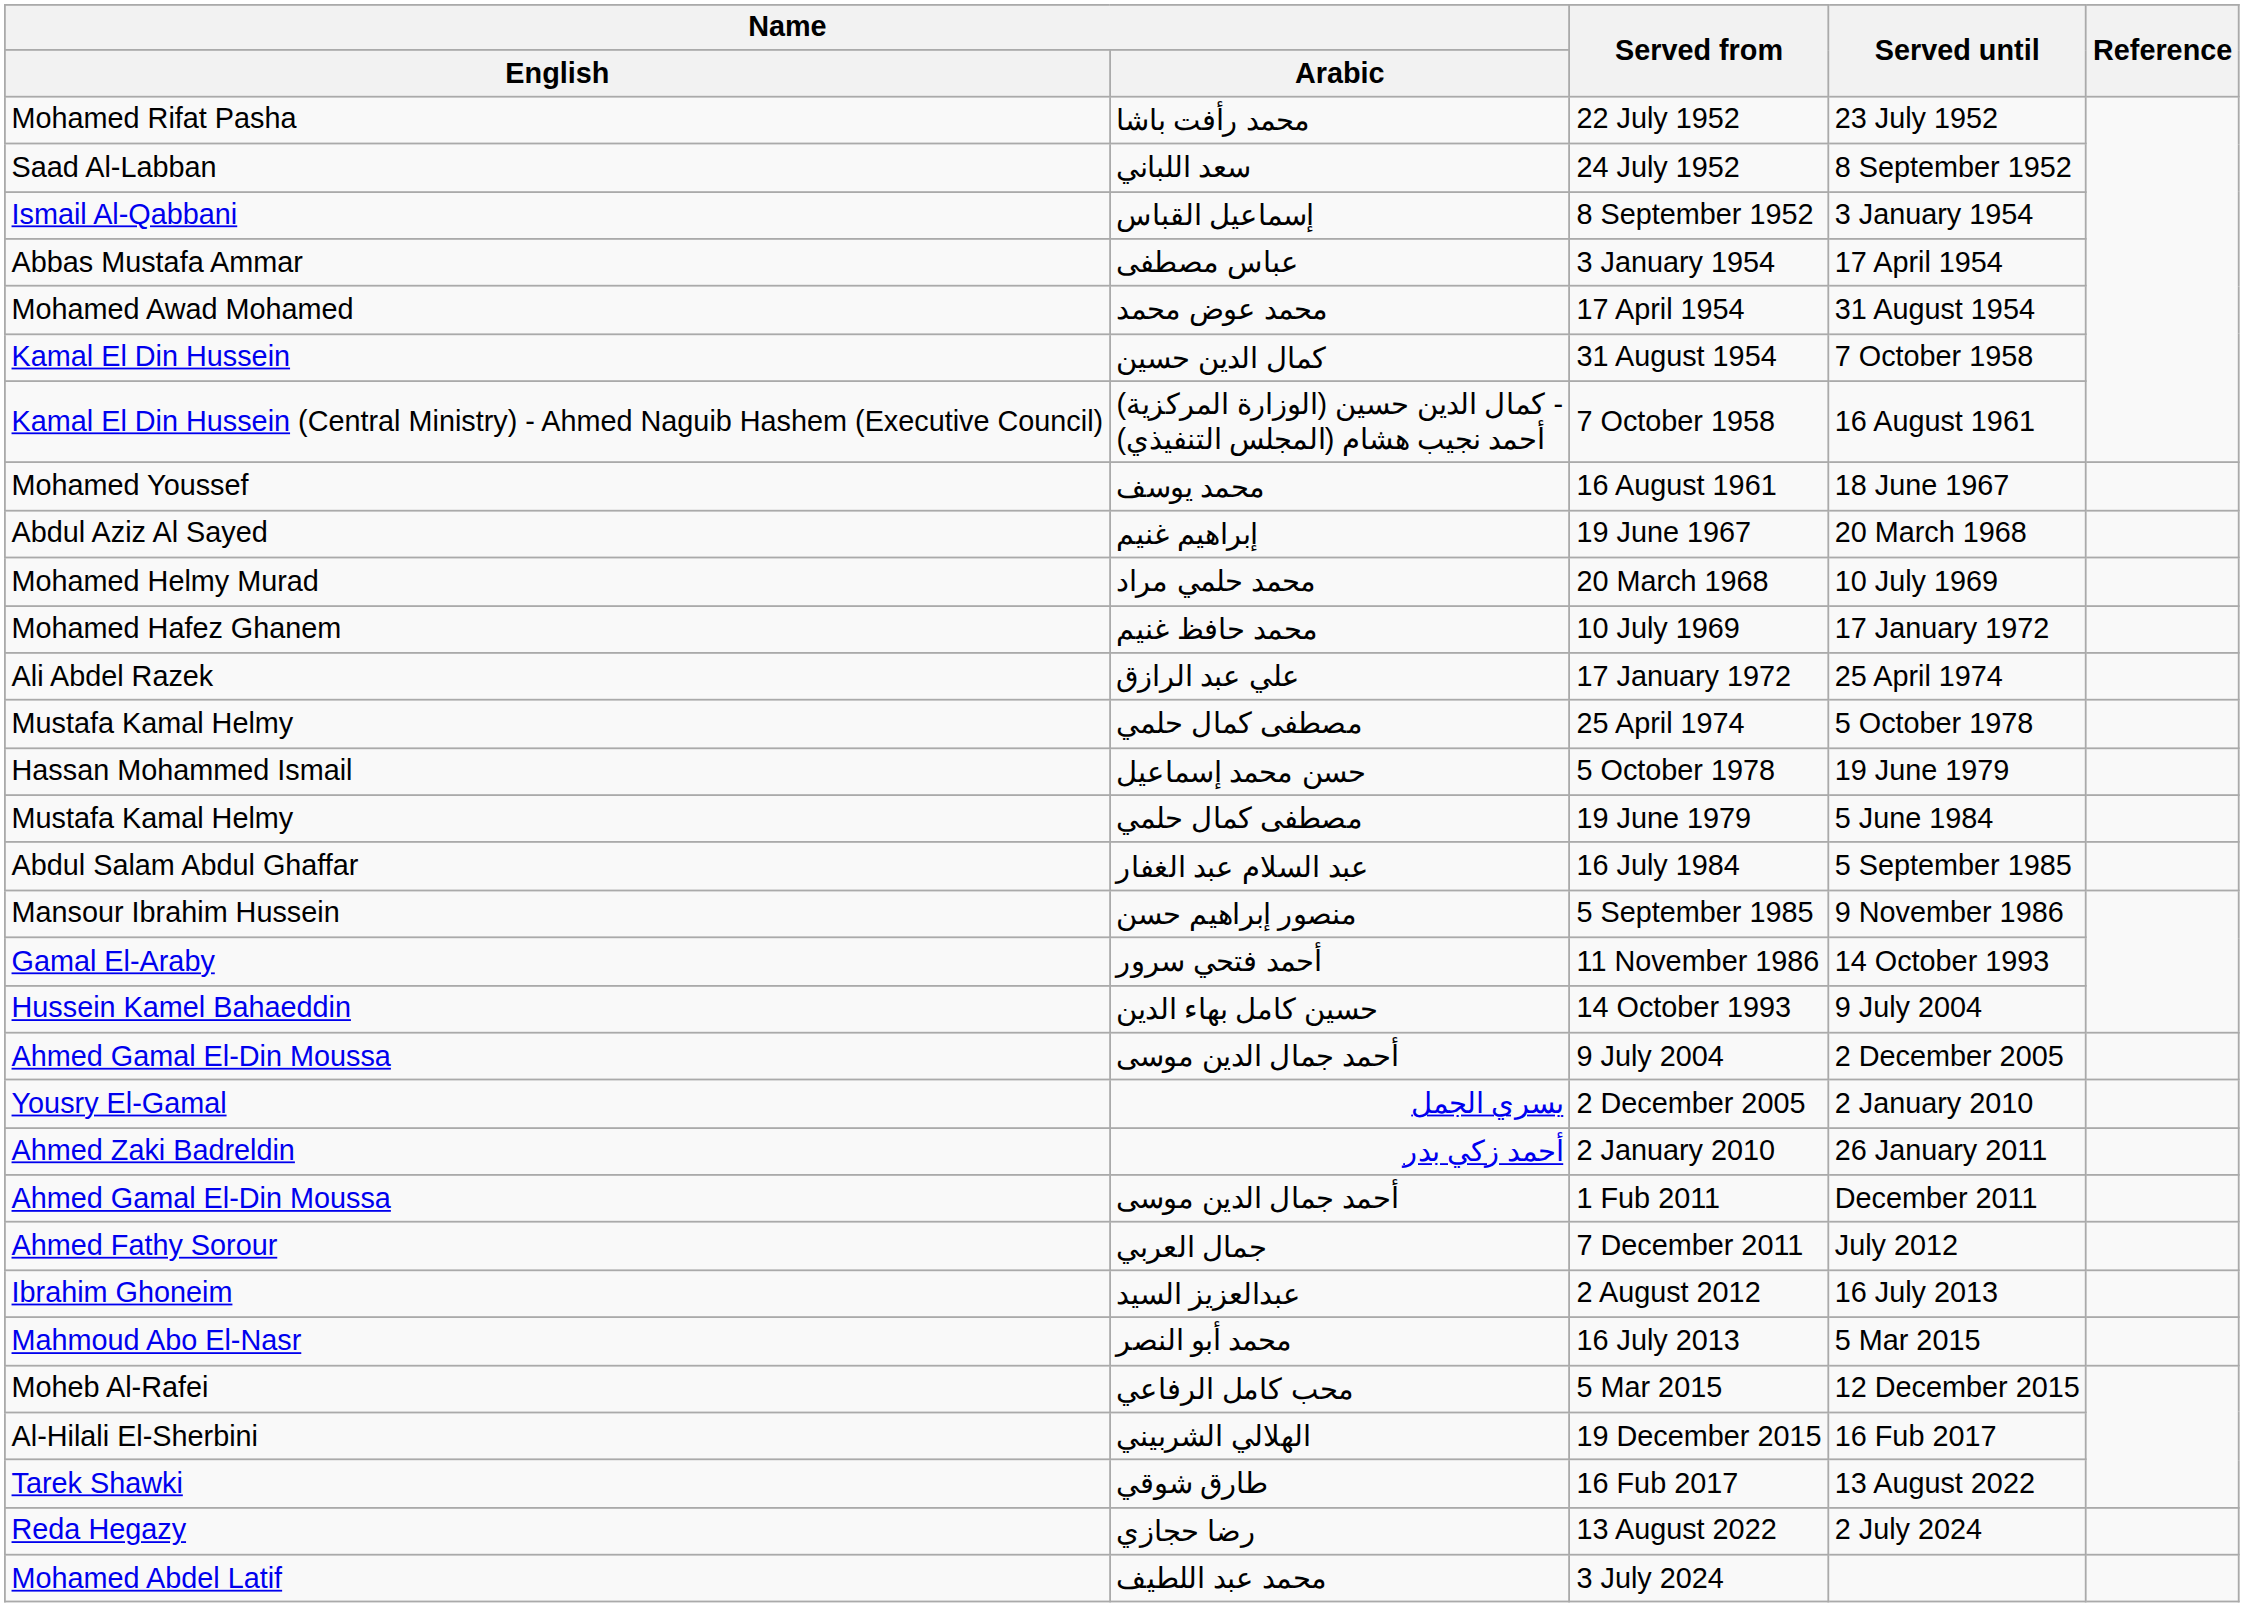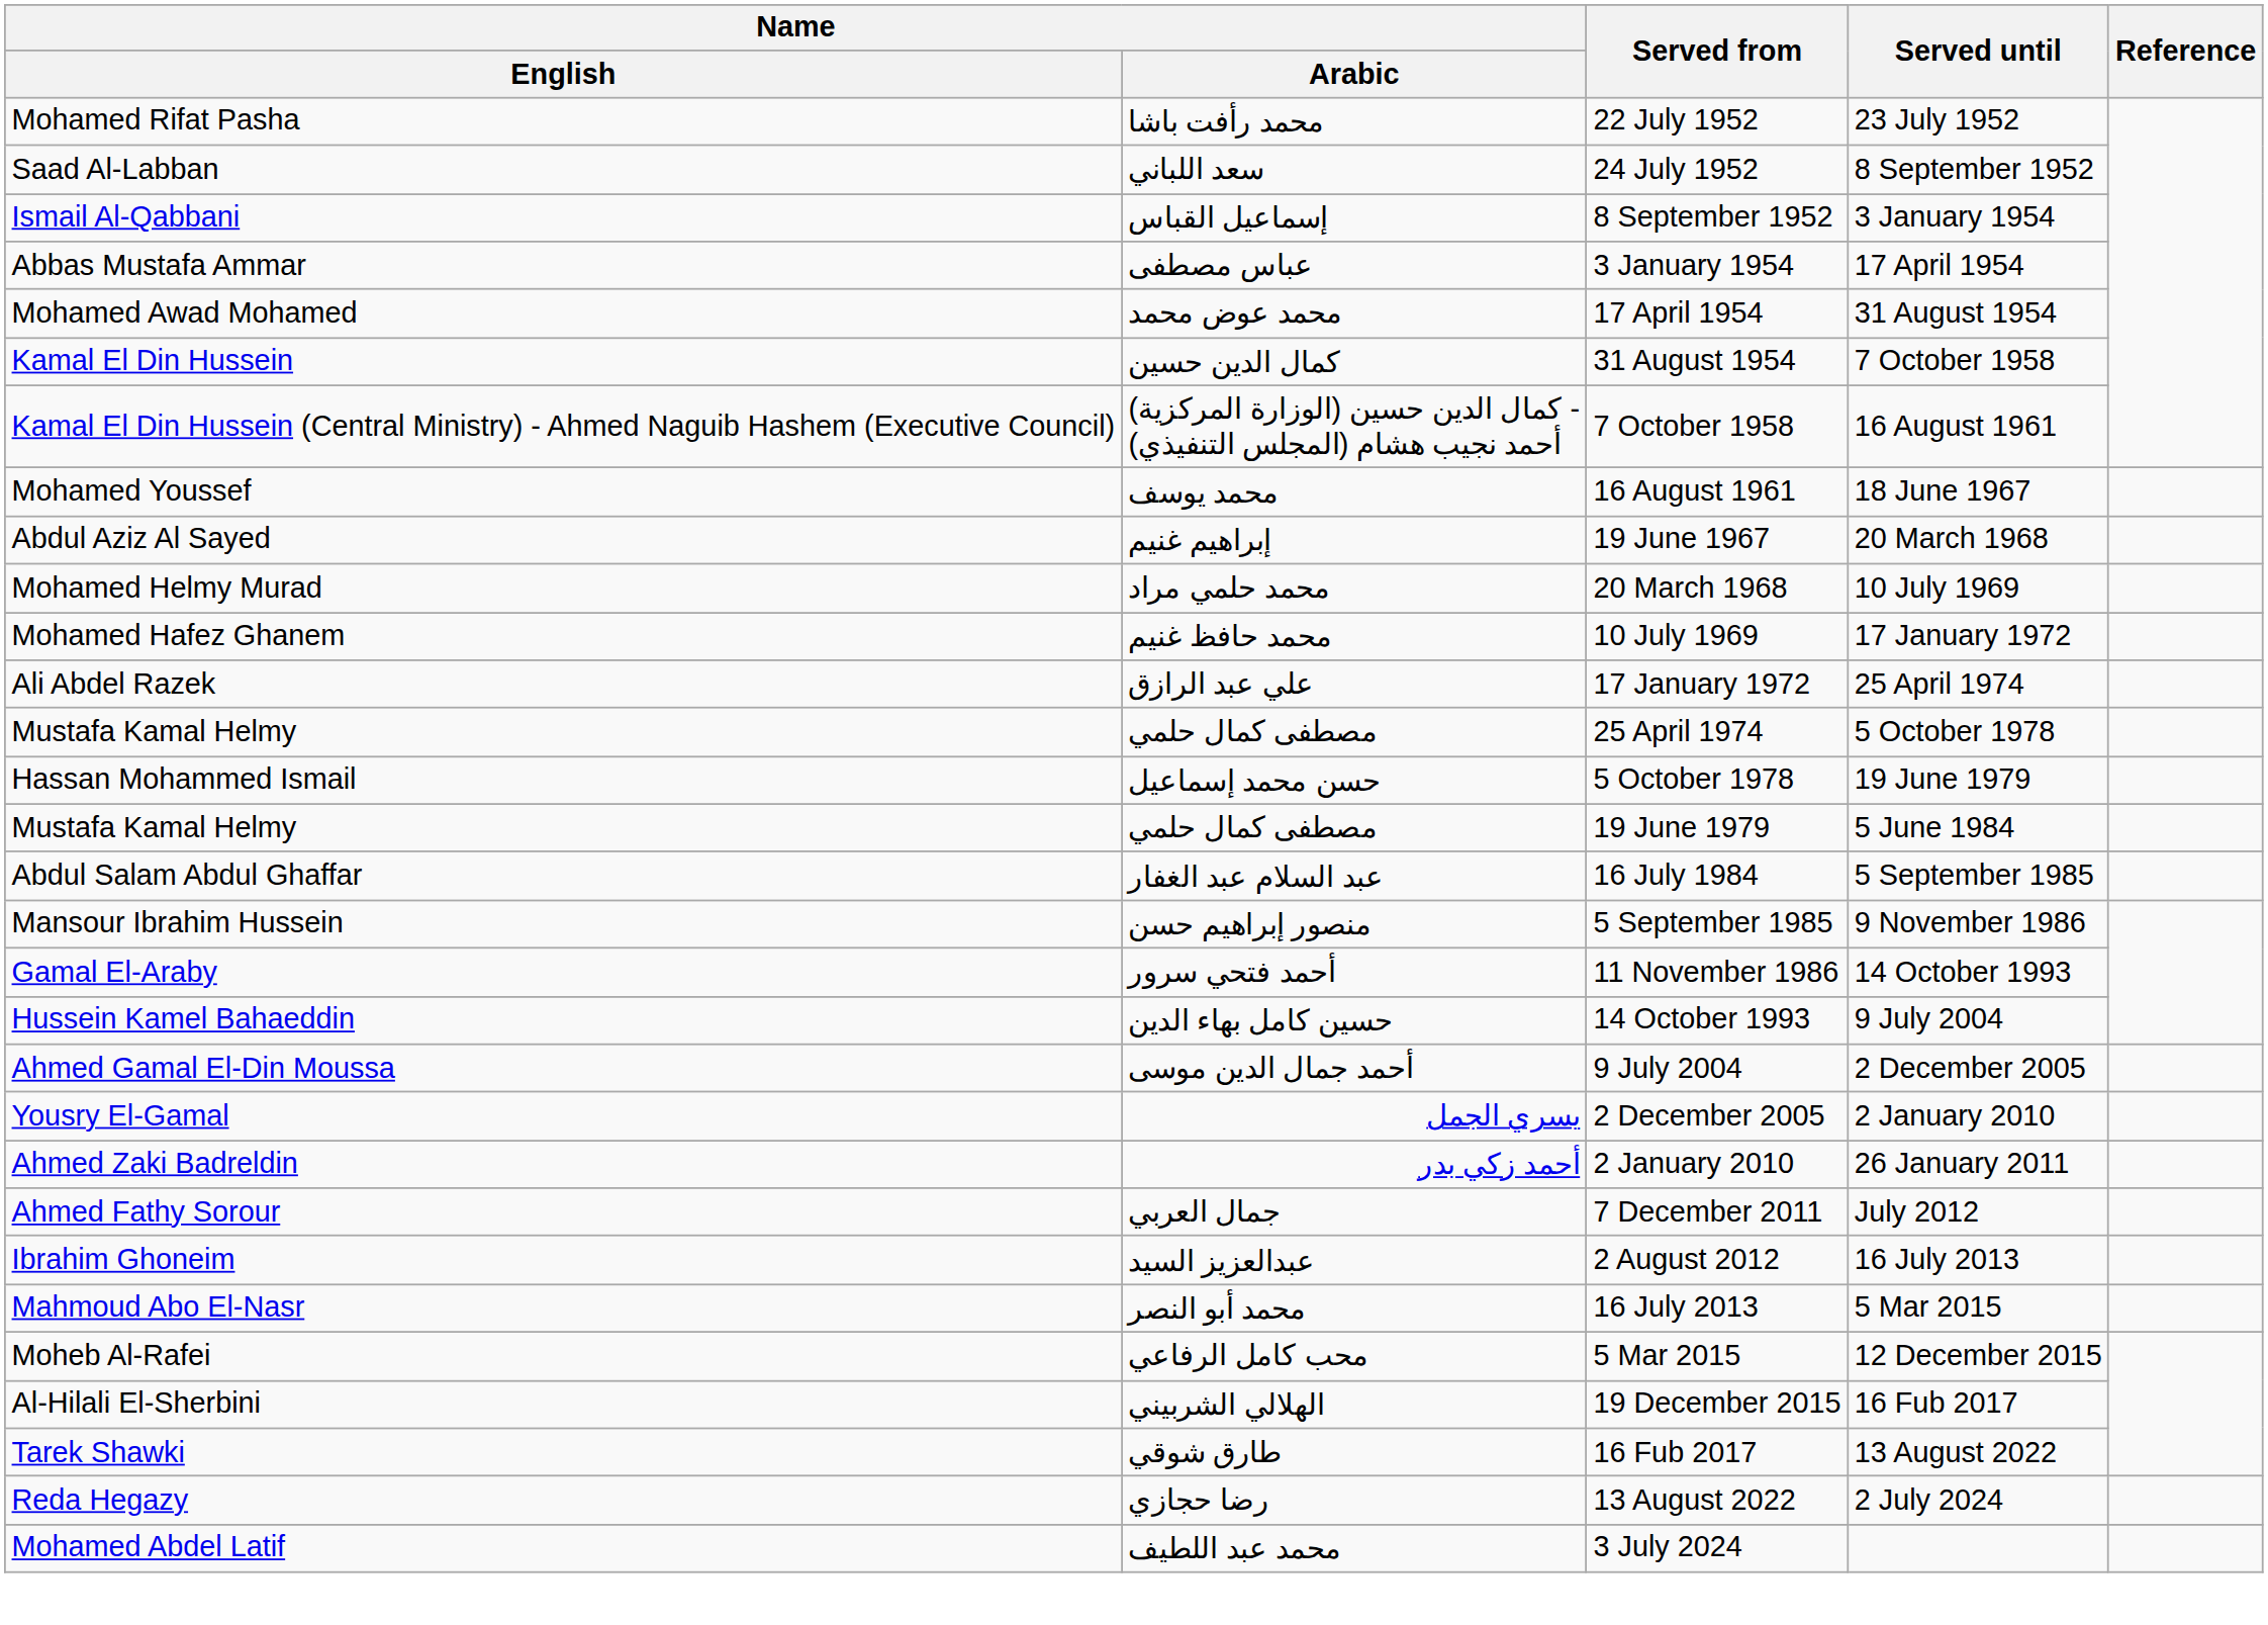- row: Ahmed Gamal El-Din Moussa | أحمد جمال الدين موسى | 1 Fub 2011 | December 2011
